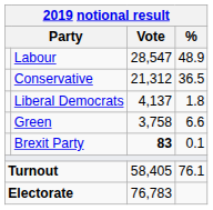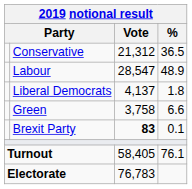rows swapped: Labour <-> Conservative
